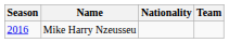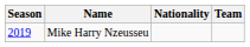Mike Harry Nzeusseu | Season: 2016 -> 2019
